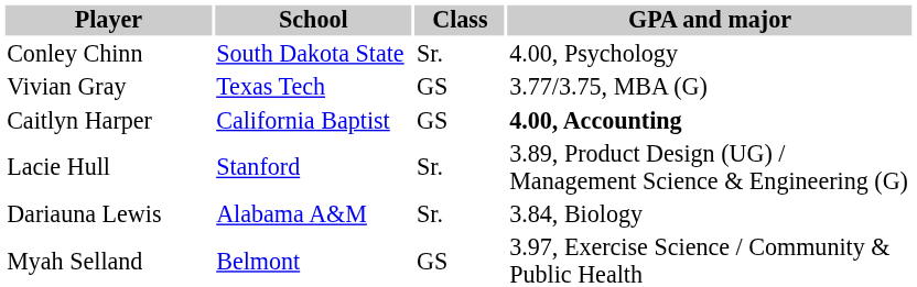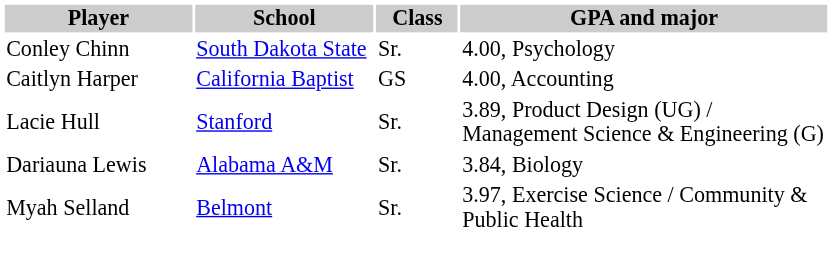- row: Vivian Gray | Texas Tech | GS | 3.77/3.75, MBA (G)
Caitlyn Harper | GPA and major: bold -> normal
Myah Selland | Class: GS -> Sr.
